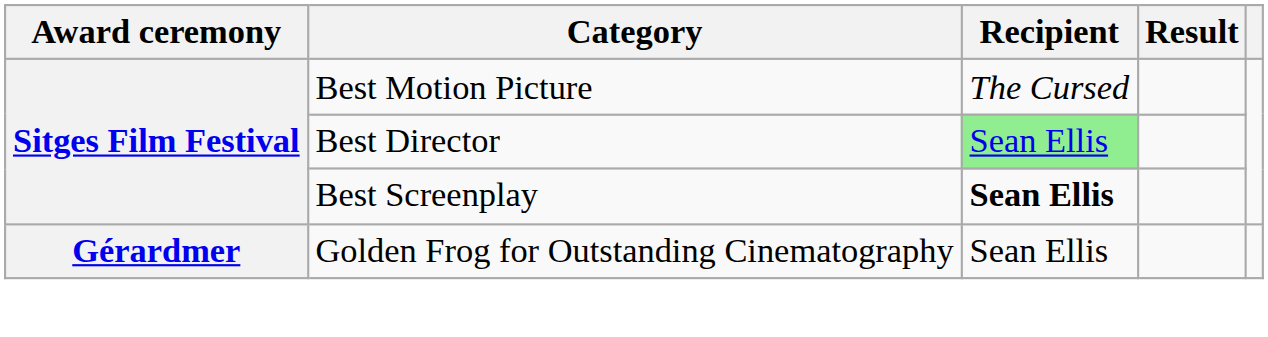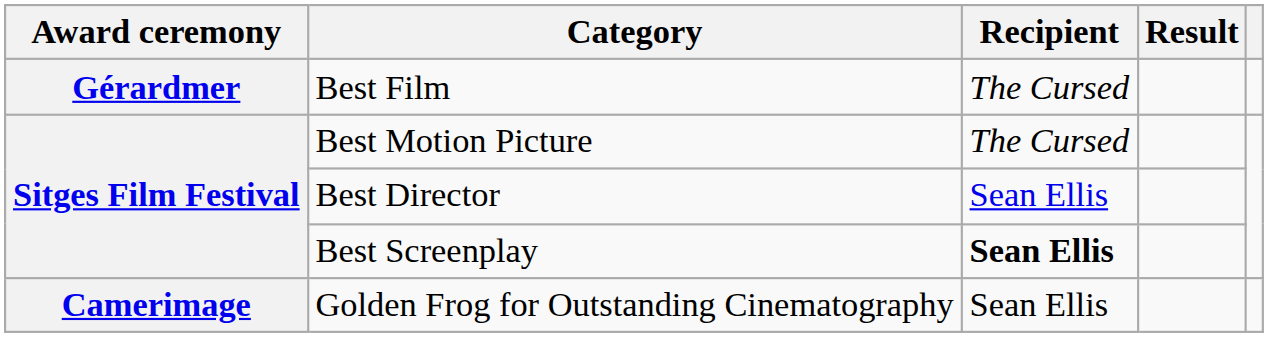+ row: Gérardmer | Best Film | The Cursed
Best Director | Recipient: lightgreen background -> no background
Golden Frog for Outstanding Cinematography | Award ceremony: Gérardmer -> Camerimage
